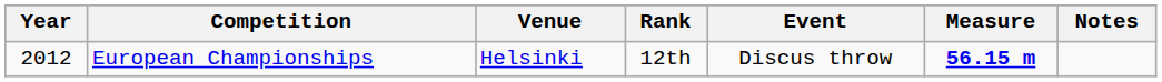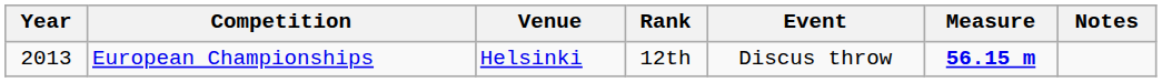European Championships | Year: 2012 -> 2013
